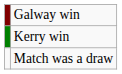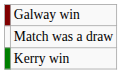rows swapped: Kerry win <-> Match was a draw
